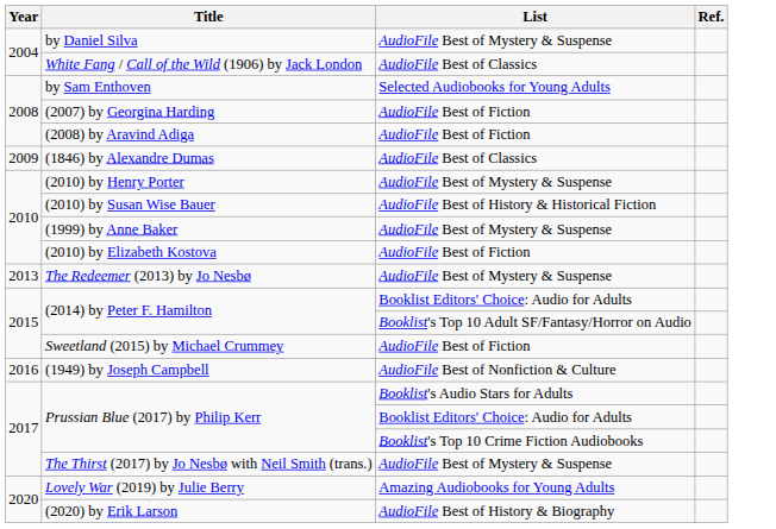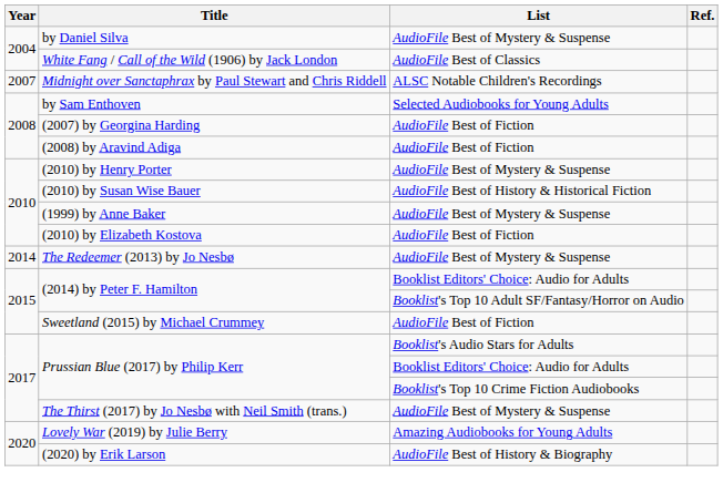+ row: 2007 | Midnight over Sanctaphrax by Paul Stewart and Chris Riddell | ALSC Notable Children's Recordings
- row: 2009 | (1846) by Alexandre Dumas | AudioFile Best of Classics
The Redeemer (2013) by Jo Nesbø | Year: 2013 -> 2014
- row: 2016 | (1949) by Joseph Campbell | AudioFile Best of Nonfiction & Culture
